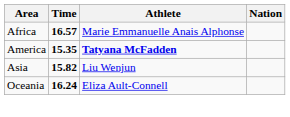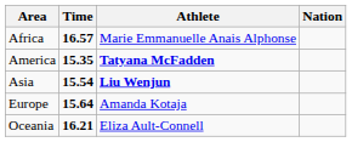Asia | Time: 15.82 -> 15.54
Asia | Athlete: normal -> bold
+ row: Europe | 15.64 | Amanda Kotaja
Oceania | Time: 16.24 -> 16.21
